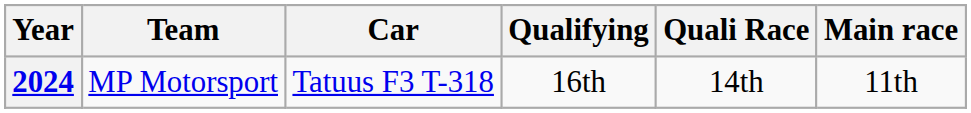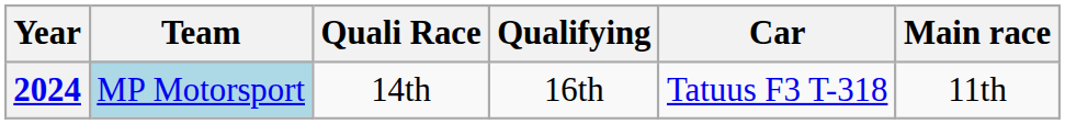columns swapped: Car <-> Quali Race
2024 | Team: no background -> lightblue background
